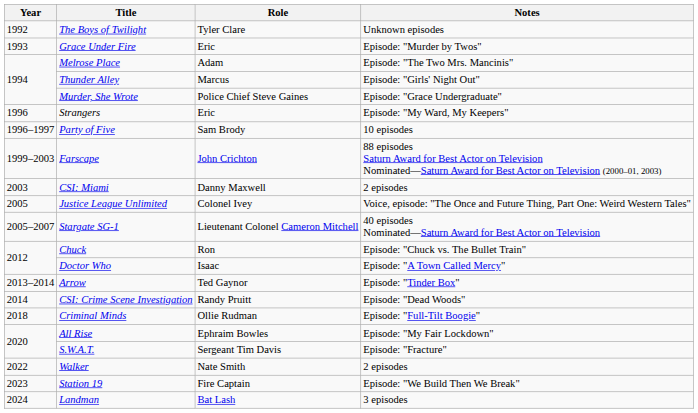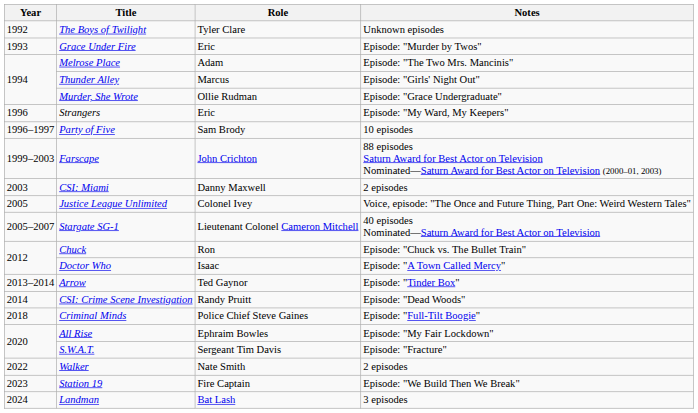Murder, She Wrote | Role: Police Chief Steve Gaines -> Ollie Rudman
Criminal Minds | Role: Ollie Rudman -> Police Chief Steve Gaines
